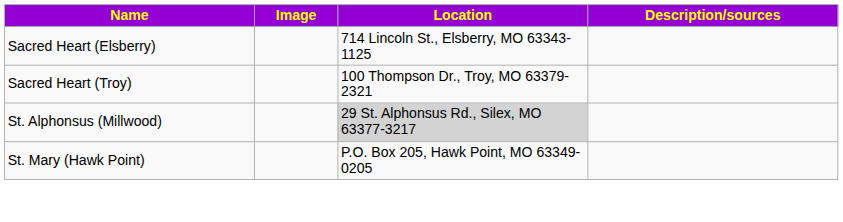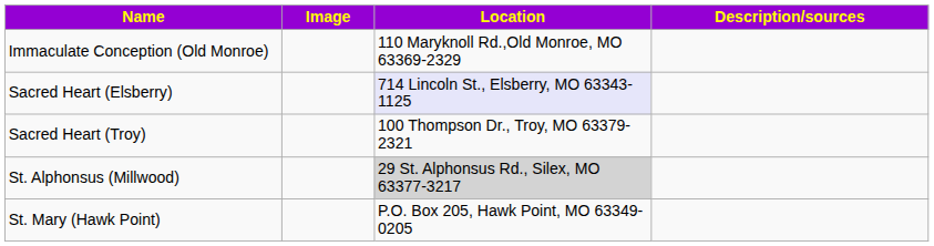+ row: Immaculate Conception (Old Monroe) | 110 Maryknoll Rd.,Old Monroe, MO 63369-2329
Sacred Heart (Elsberry) | Location: no background -> lavender background
